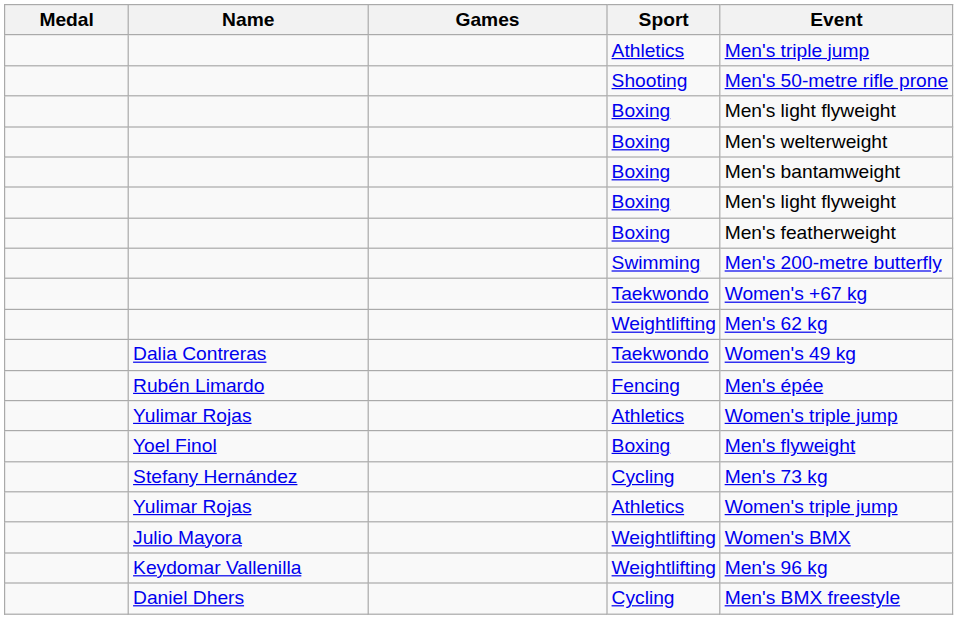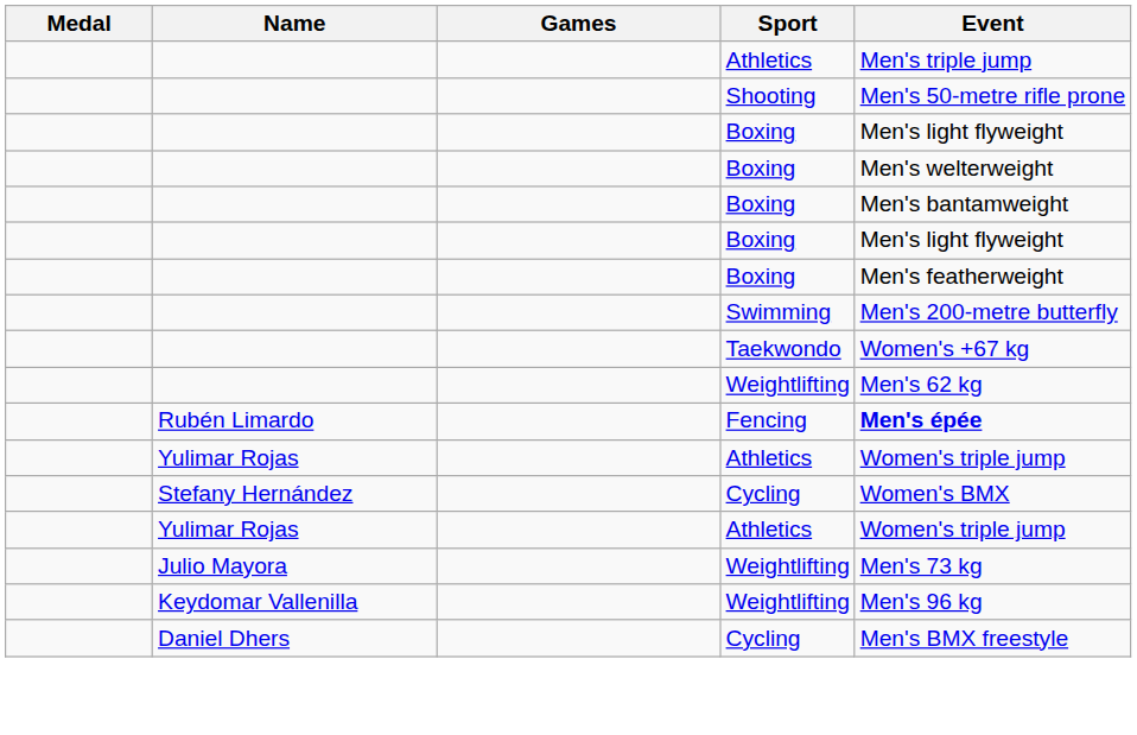- row: Dalia Contreras | Taekwondo | Women's 49 kg
Rubén Limardo | Event: normal -> bold
- row: Yoel Finol | Boxing | Men's flyweight
Stefany Hernández | Event: Men's 73 kg -> Women's BMX
Julio Mayora | Event: Women's BMX -> Men's 73 kg
